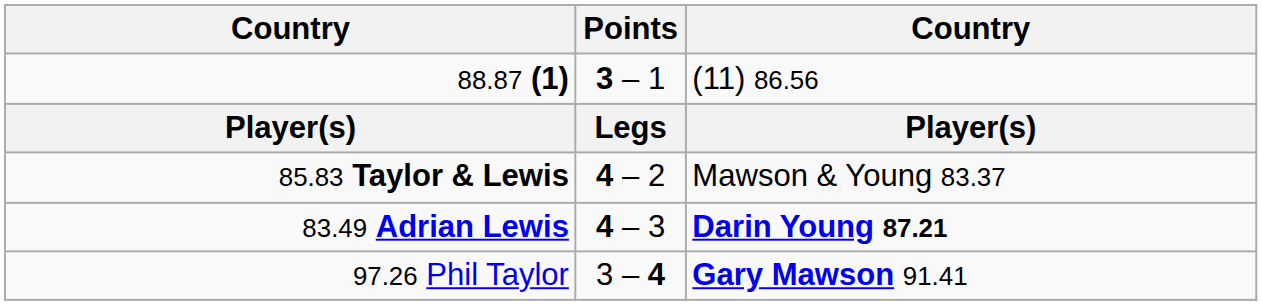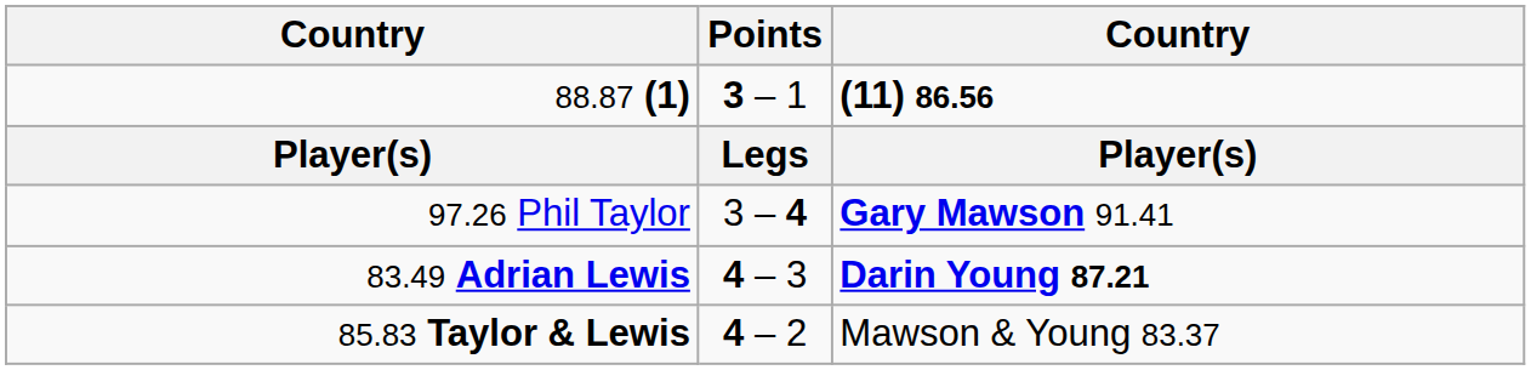88.87 (1) | column 3: normal -> bold
rows swapped: 97.26 Phil Taylor <-> 85.83 Taylor & Lewis
